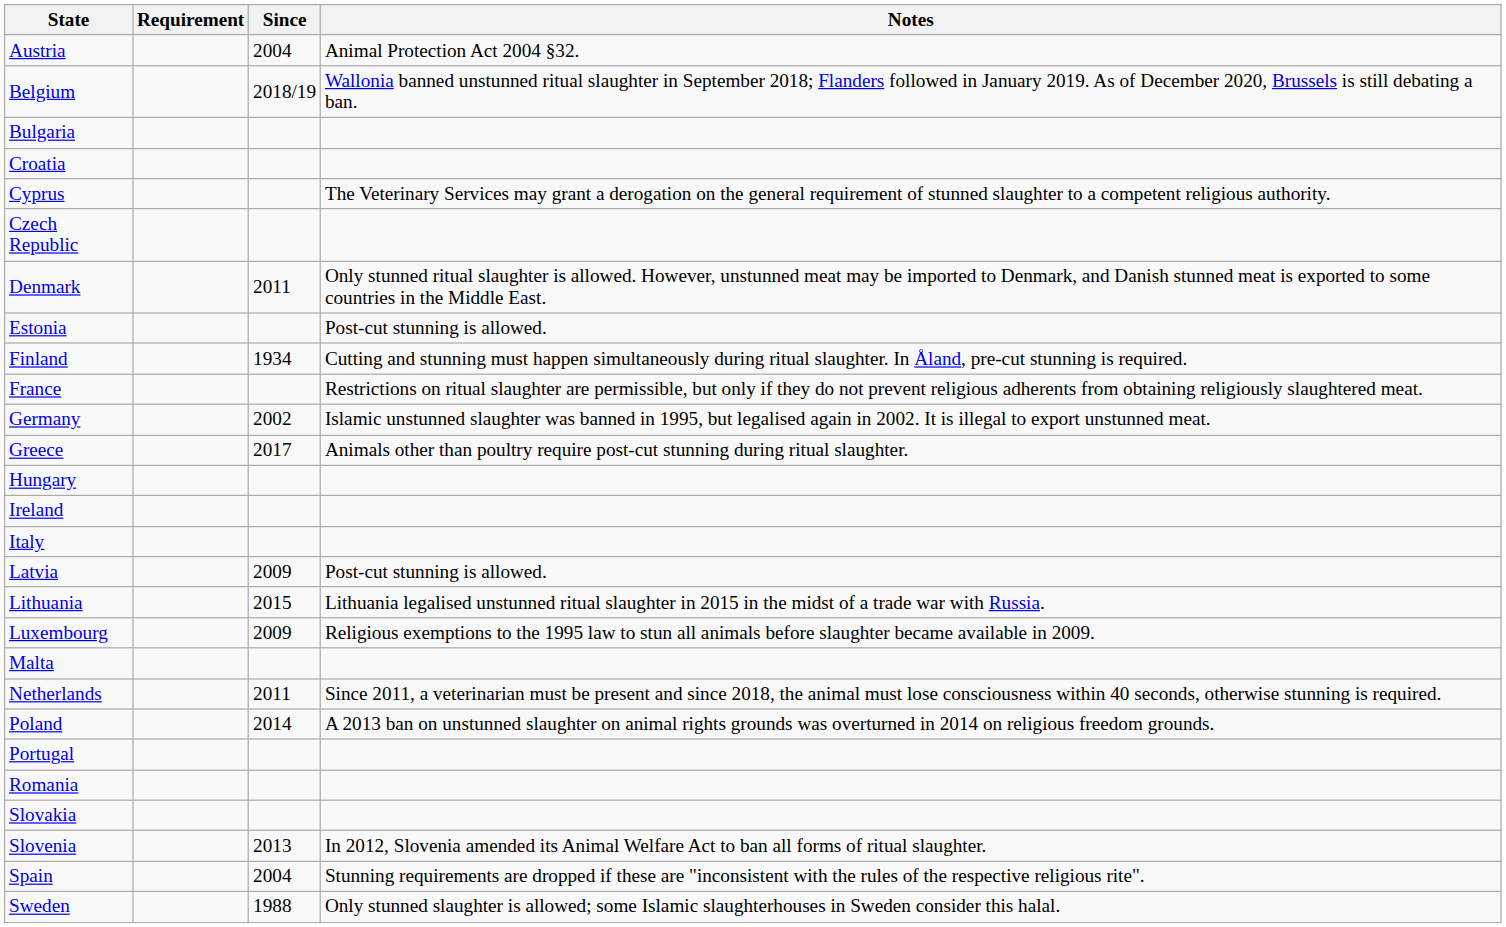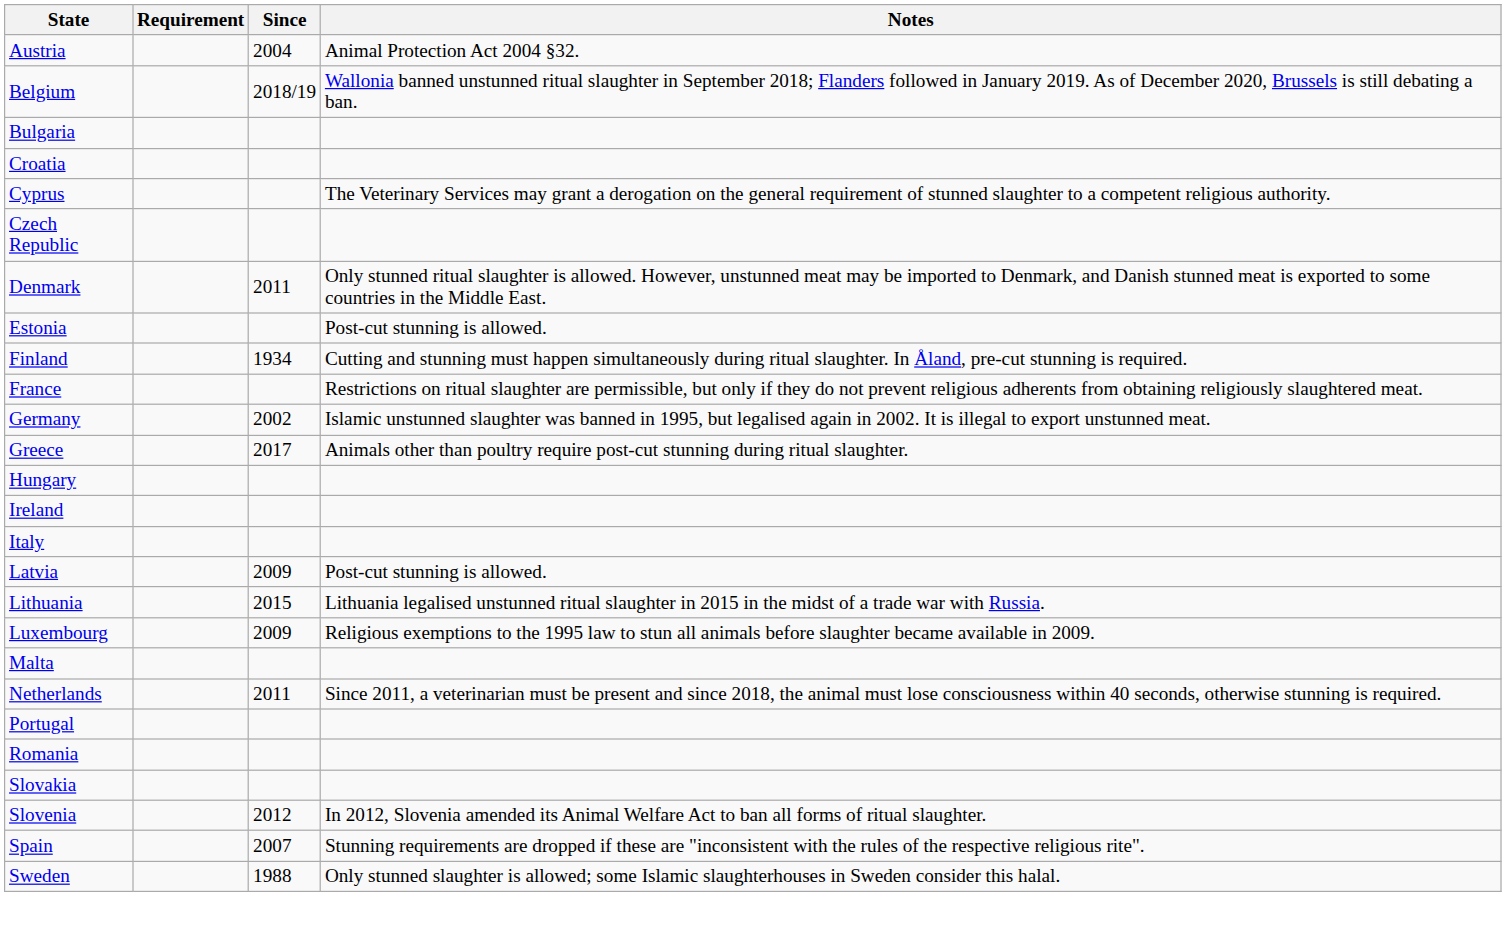- row: Poland | 2014 | A 2013 ban on unstunned slaughter on animal rights grounds was overturned in 2014 on religious freedom grounds.
Slovenia | Since: 2013 -> 2012
Spain | Since: 2004 -> 2007
